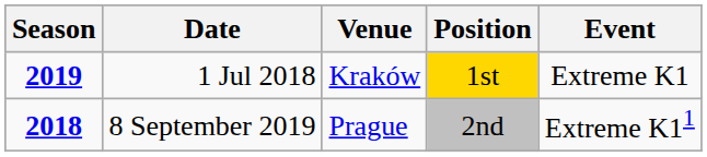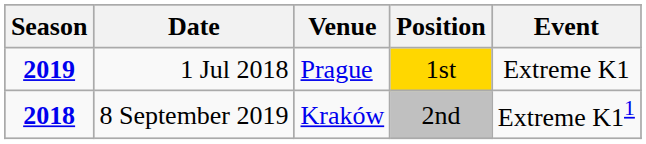1 Jul 2018 | Venue: Kraków -> Prague
8 September 2019 | Venue: Prague -> Kraków
